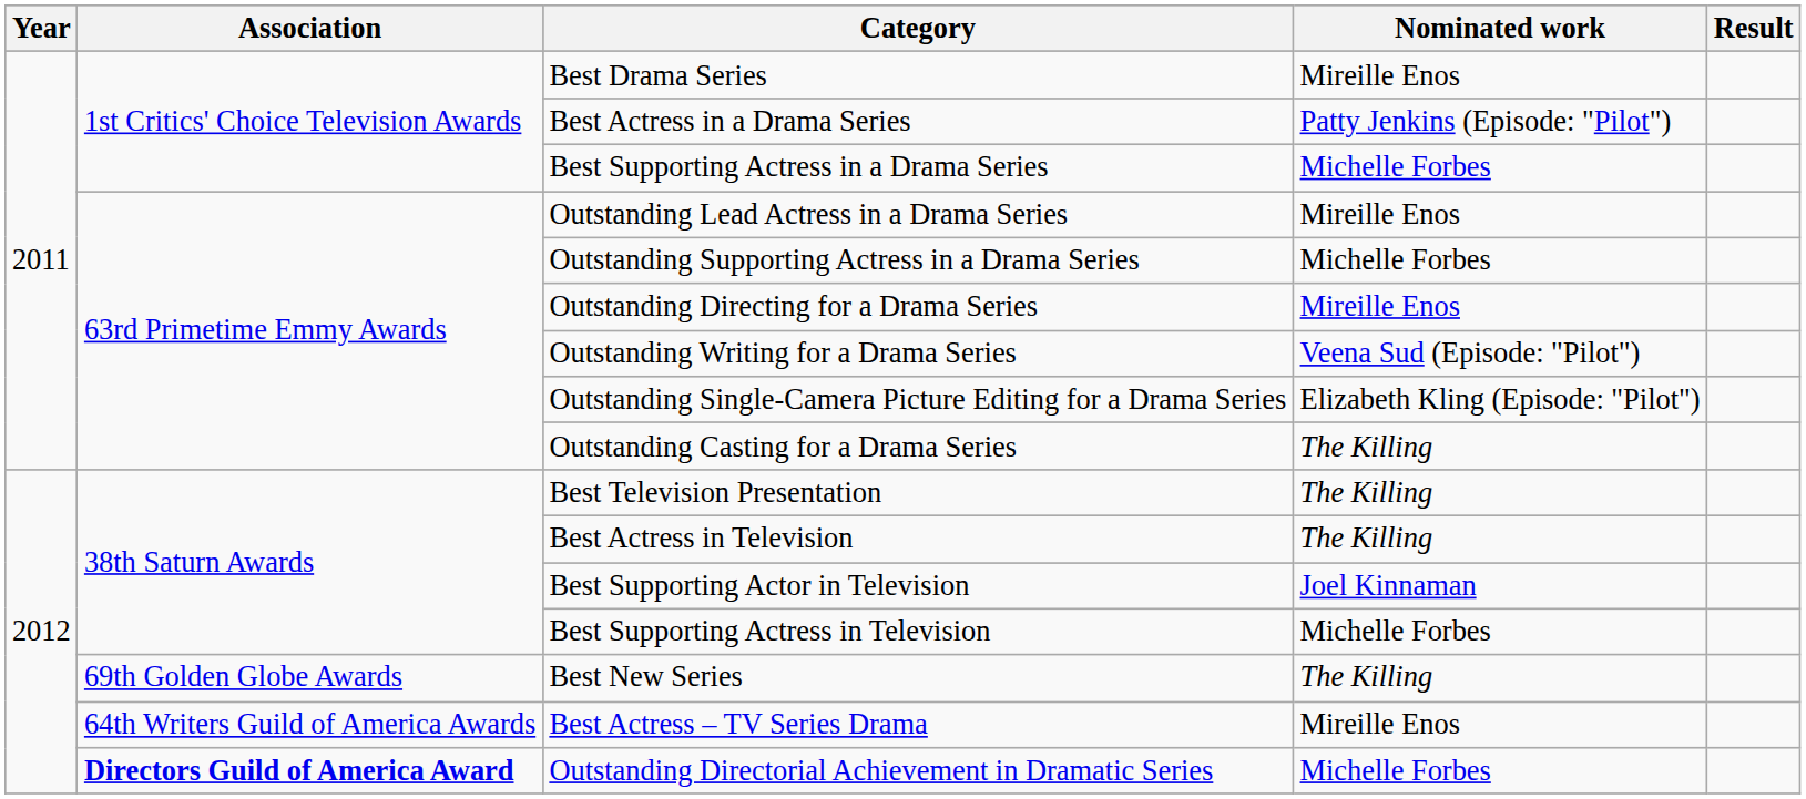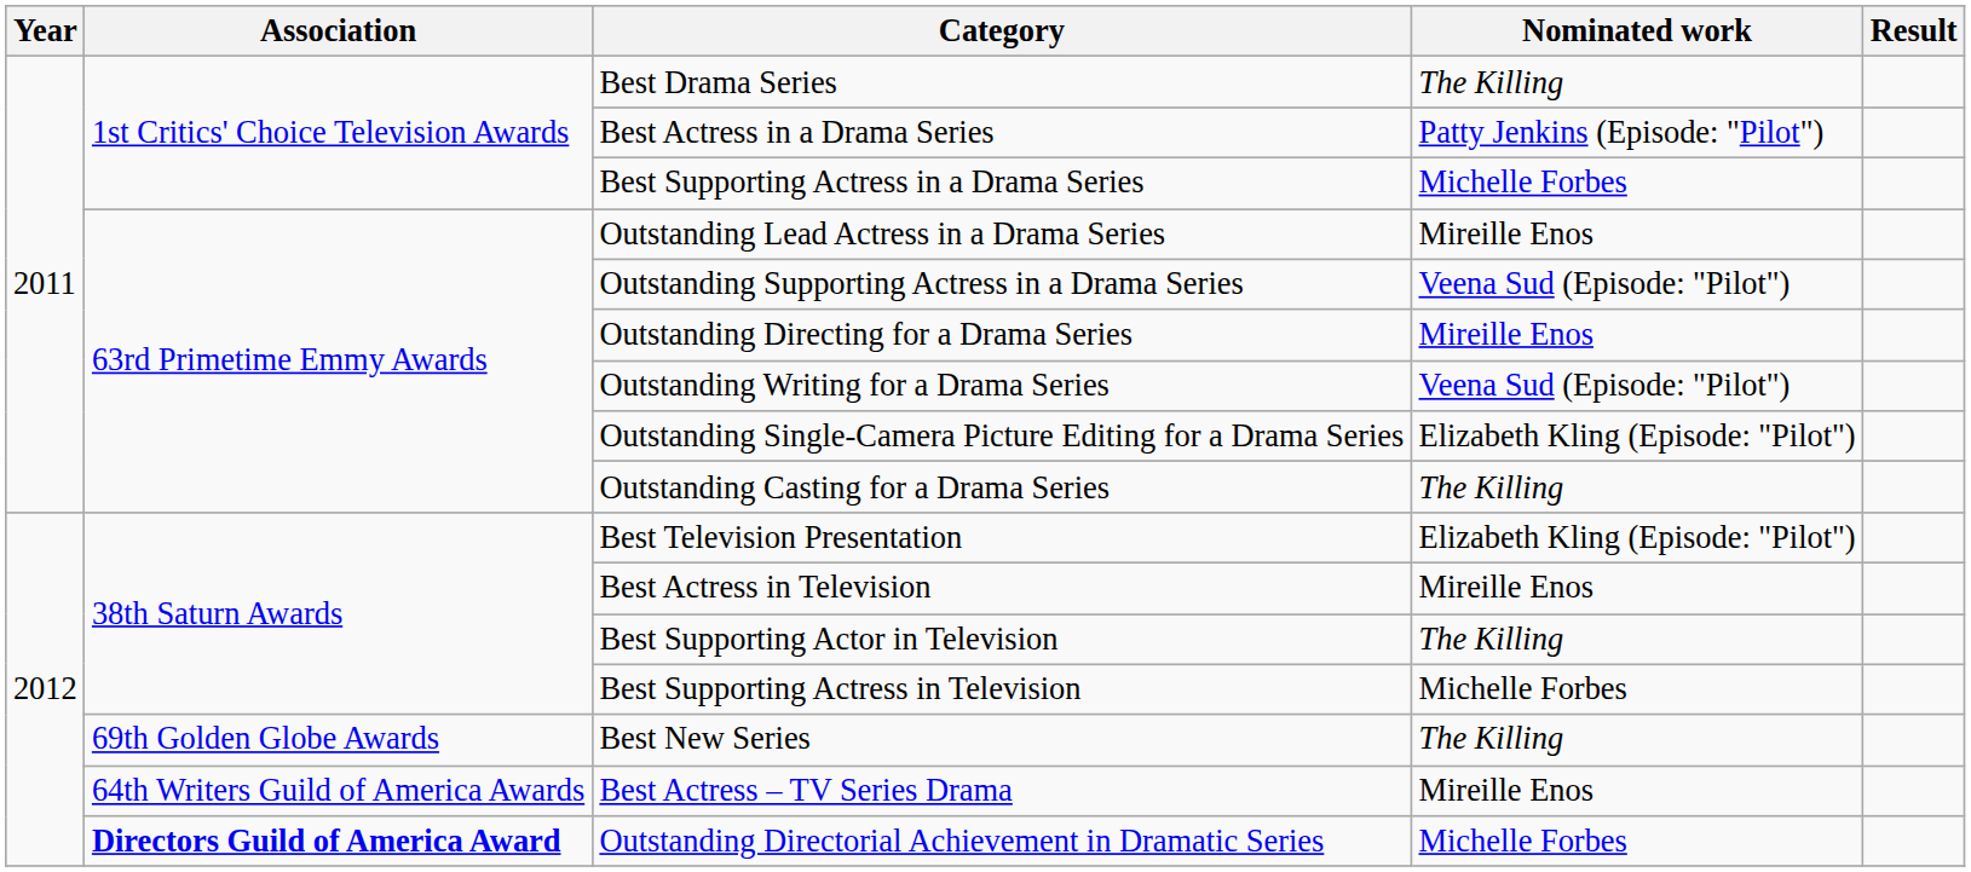Best Drama Series | Nominated work: Mireille Enos -> The Killing
Outstanding Supporting Actress in a Drama Series | Nominated work: Michelle Forbes -> Veena Sud (Episode: "Pilot")
Best Television Presentation | Nominated work: The Killing -> Elizabeth Kling (Episode: "Pilot")
Best Actress in Television | Nominated work: The Killing -> Mireille Enos
Best Supporting Actor in Television | Nominated work: Joel Kinnaman -> The Killing
